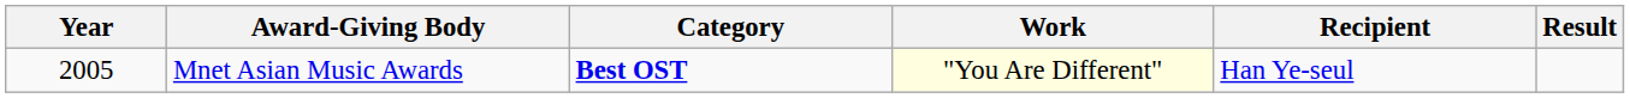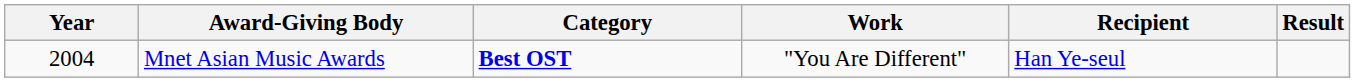Mnet Asian Music Awards | Year: 2005 -> 2004
Mnet Asian Music Awards | Work: lightyellow background -> no background
